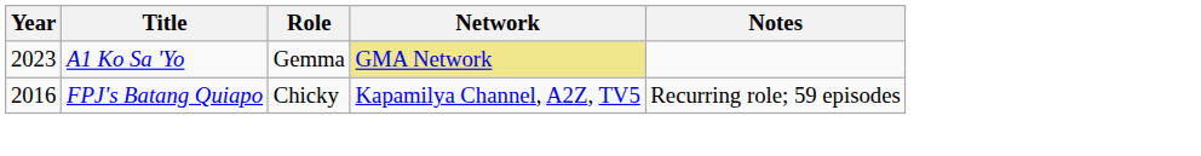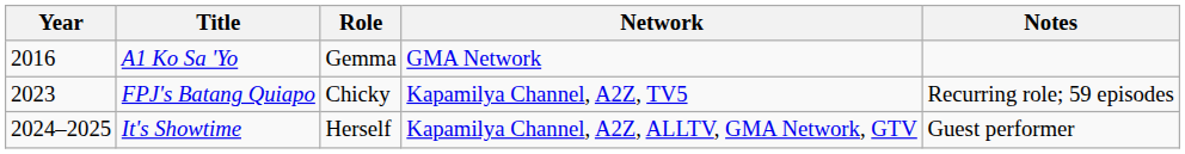A1 Ko Sa 'Yo | Year: 2023 -> 2016
A1 Ko Sa 'Yo | Network: khaki background -> no background
FPJ's Batang Quiapo | Year: 2016 -> 2023
+ row: 2024–2025 | It's Showtime | Herself | Kapamilya Channel, A2Z, ALLTV, GMA Network, GTV | Guest performer
